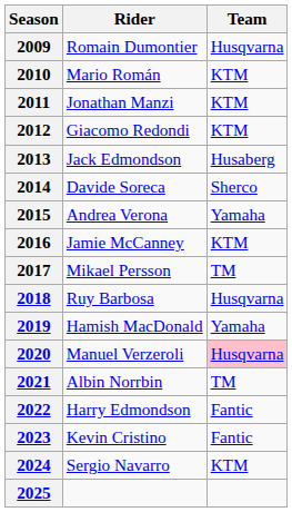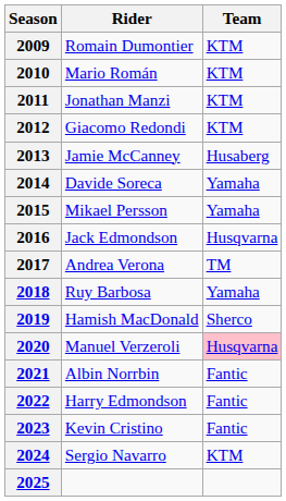2009 | Team: Husqvarna -> KTM
2013 | Rider: Jack Edmondson -> Jamie McCanney
2014 | Team: Sherco -> Yamaha
2015 | Rider: Andrea Verona -> Mikael Persson
2016 | Rider: Jamie McCanney -> Jack Edmondson
2016 | Team: KTM -> Husqvarna
2017 | Rider: Mikael Persson -> Andrea Verona
2018 | Team: Husqvarna -> Yamaha
2019 | Team: Yamaha -> Sherco
2021 | Team: TM -> Fantic
